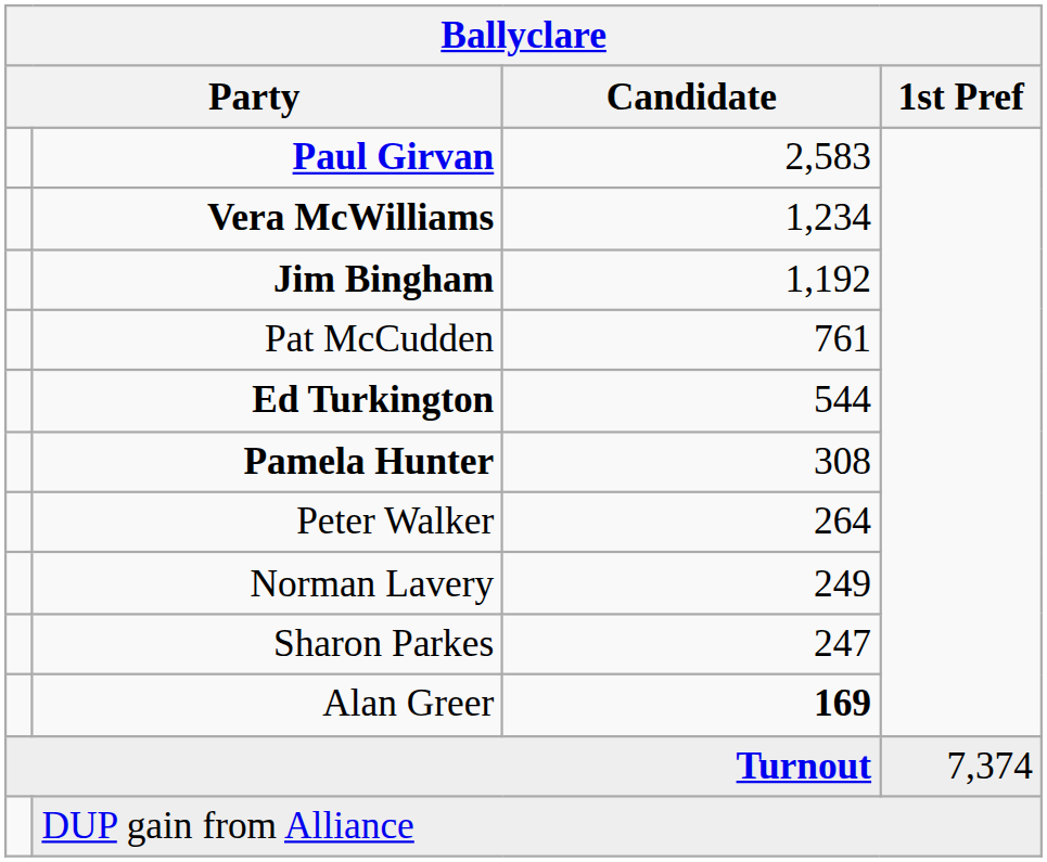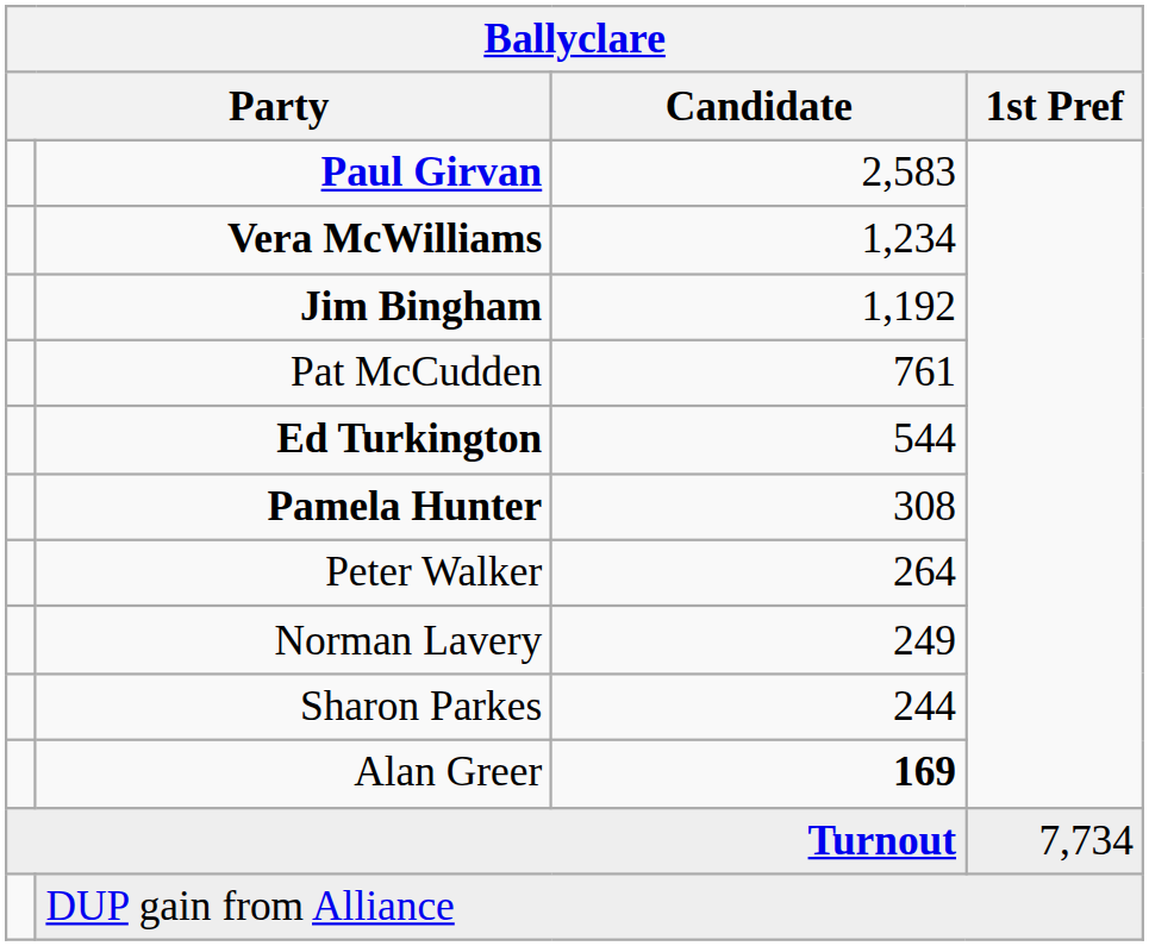Sharon Parkes | Candidate: 247 -> 244
Turnout | 1st Pref: 7,374 -> 7,734
